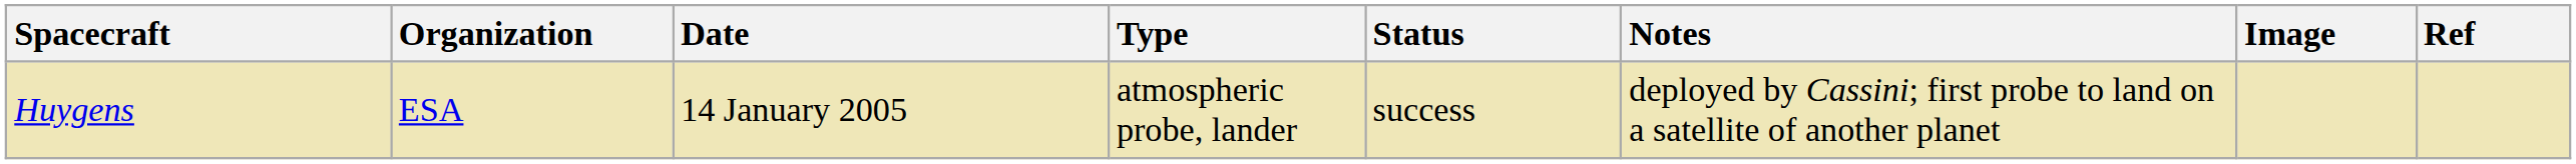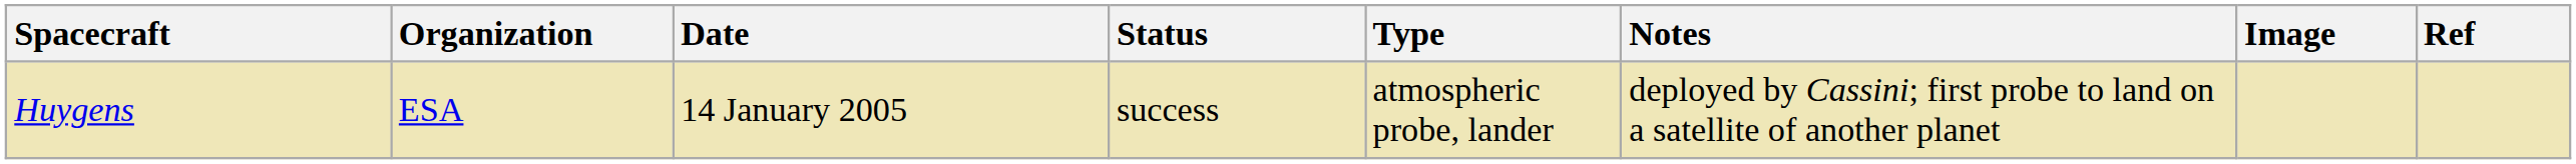columns swapped: Type <-> Status
